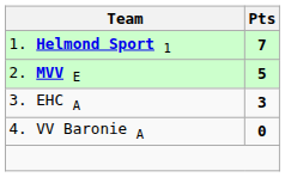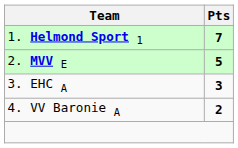4. VV Baronie A | Pts: 0 -> 2
